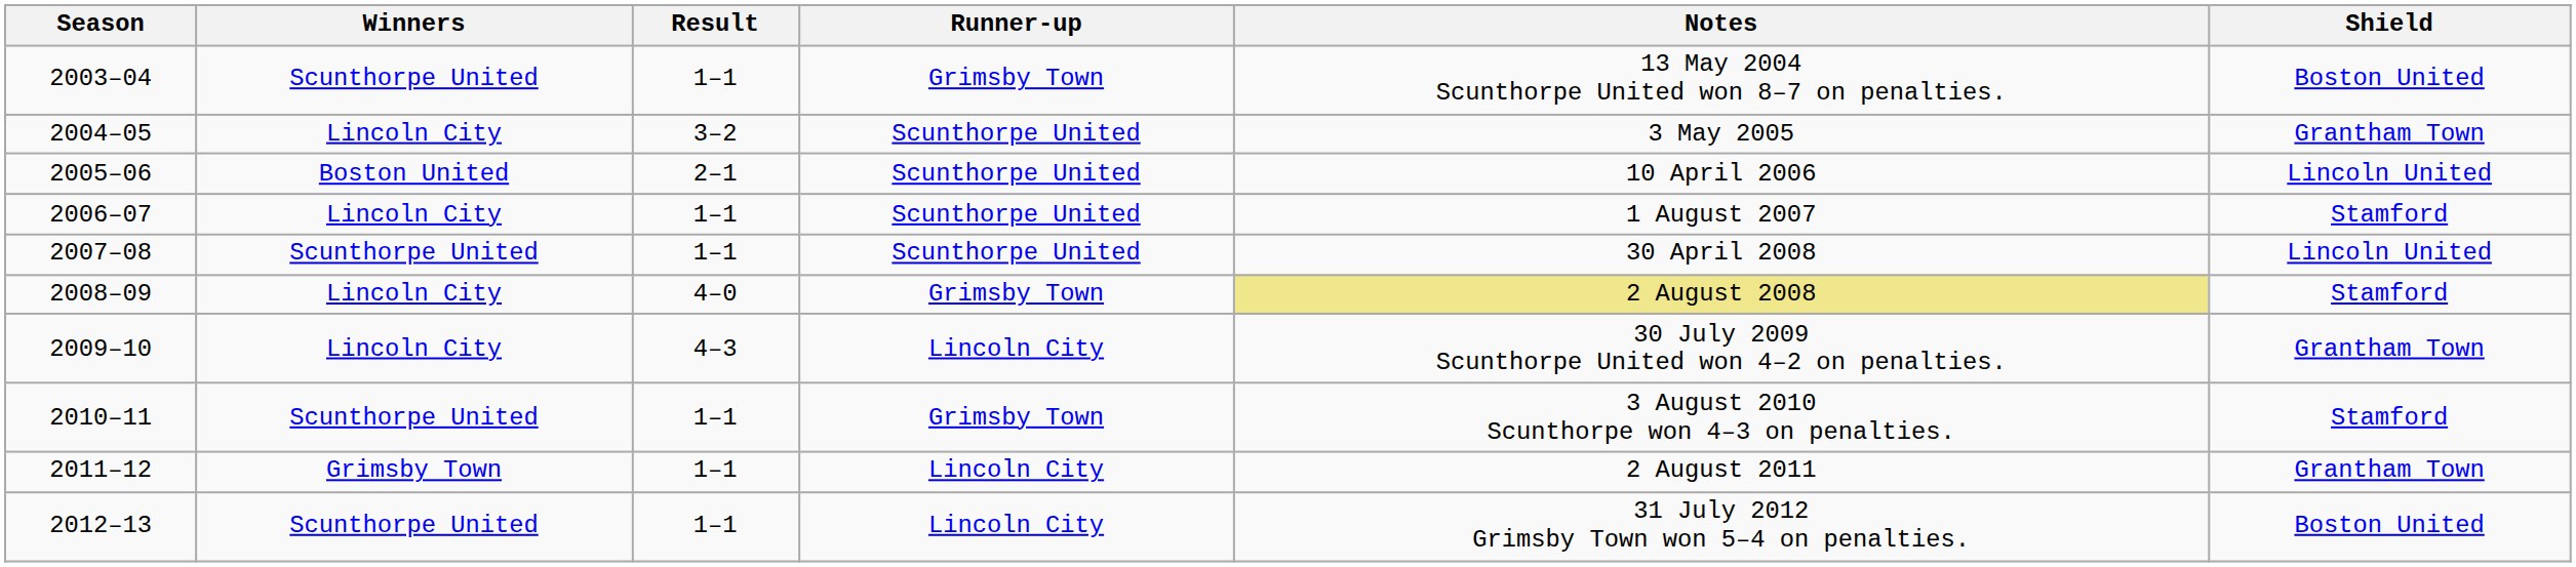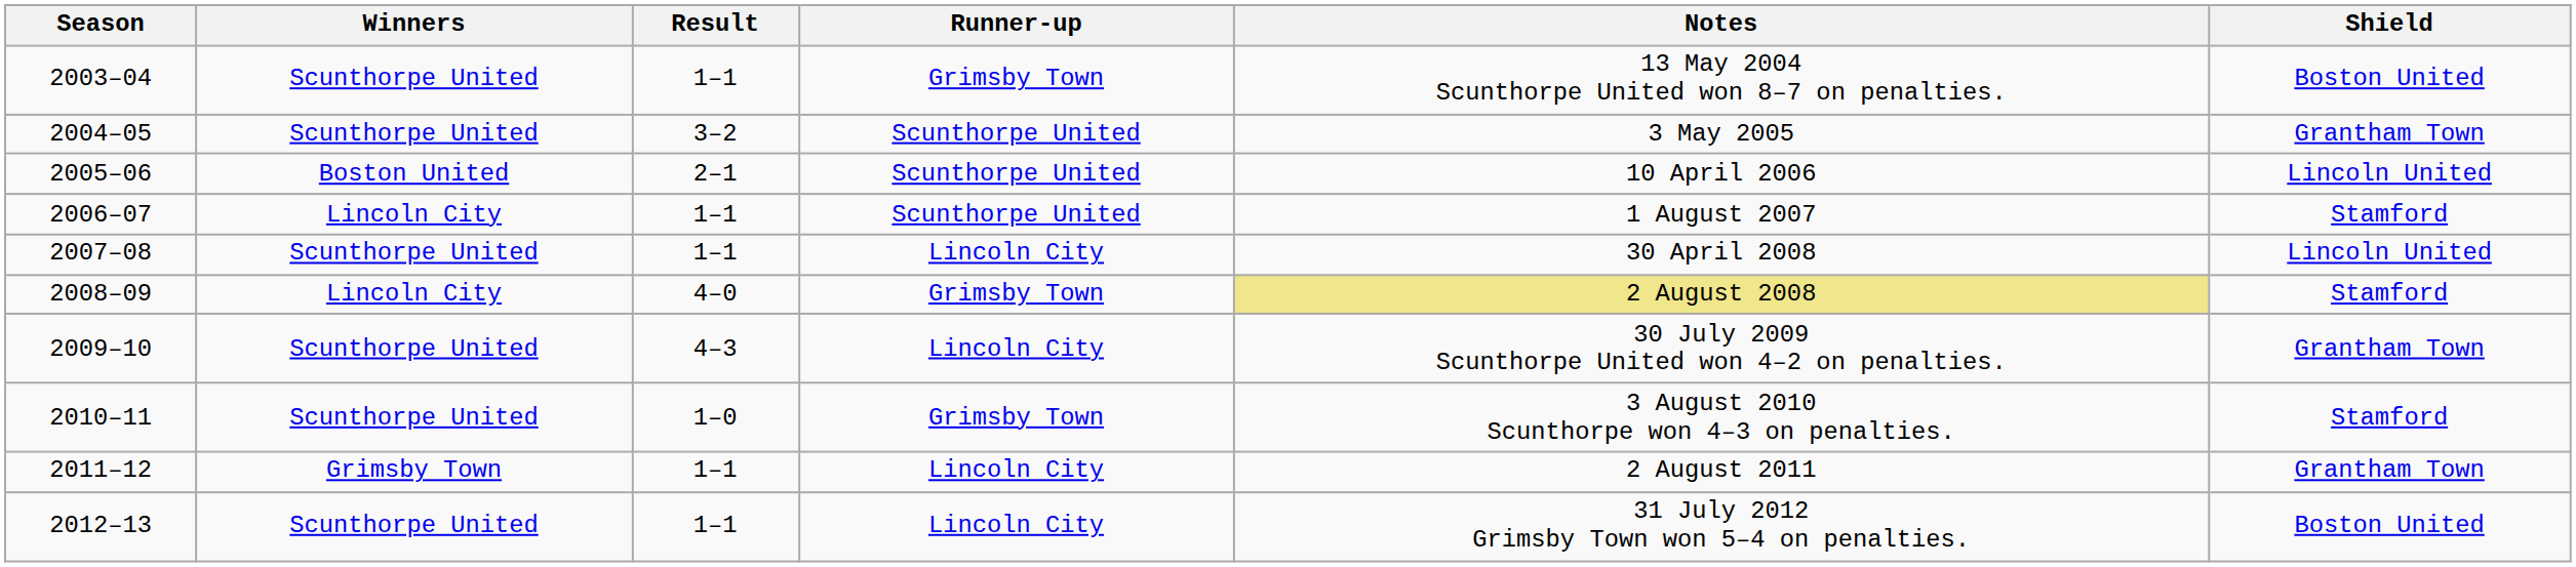2004–05 | Winners: Lincoln City -> Scunthorpe United
2007–08 | Runner-up: Scunthorpe United -> Lincoln City
2009–10 | Winners: Lincoln City -> Scunthorpe United
2010–11 | Result: 1–1 -> 1–0
